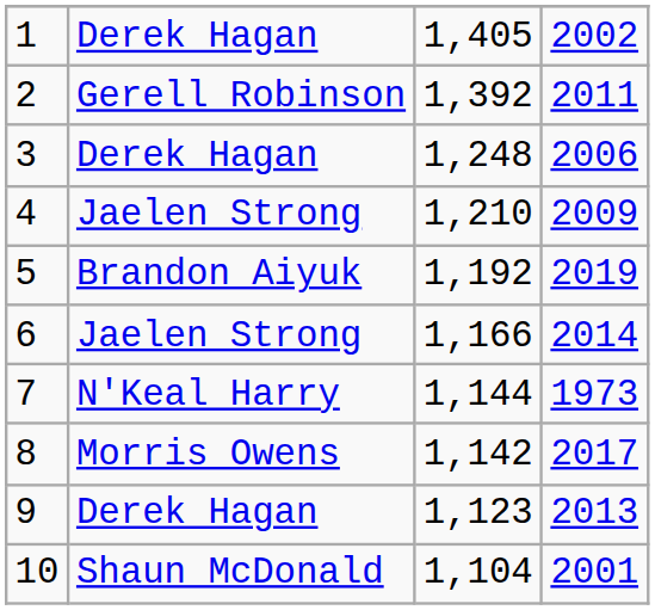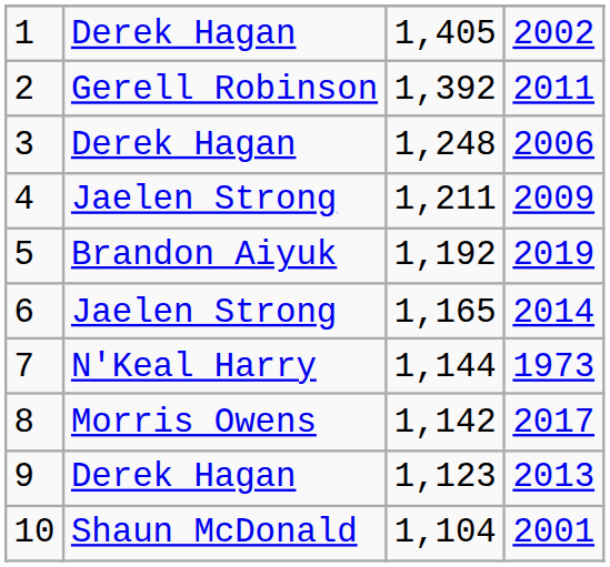4 | column 3: 1,210 -> 1,211
6 | column 3: 1,166 -> 1,165
